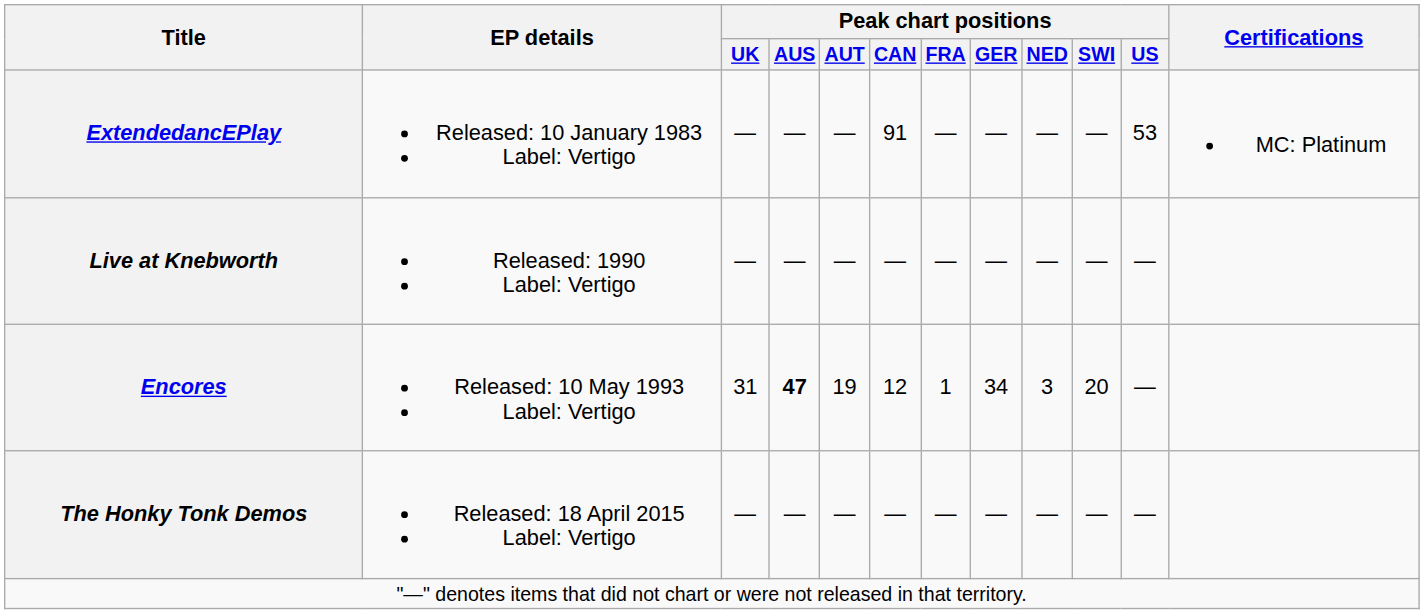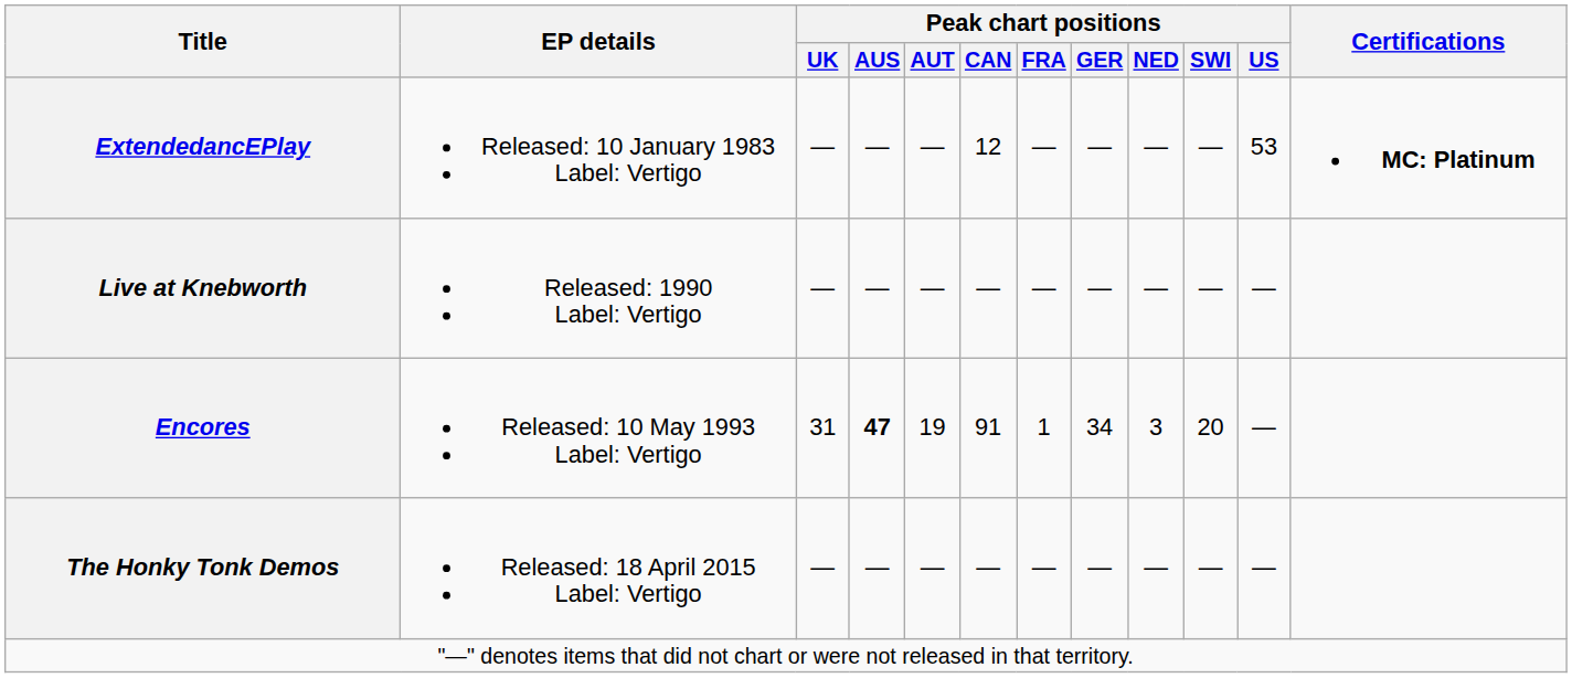ExtendedancEPlay | Peak chart positions / CAN: 91 -> 12
ExtendedancEPlay | Certifications: normal -> bold
Encores | Peak chart positions / CAN: 12 -> 91
